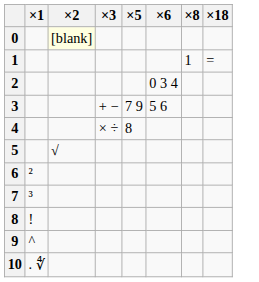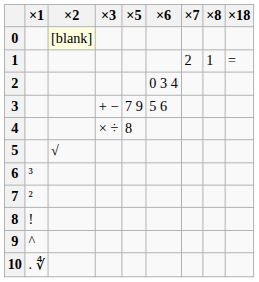+ column: ×7 | 2
6 | ×1: ² -> ³
7 | ×1: ³ -> ²
